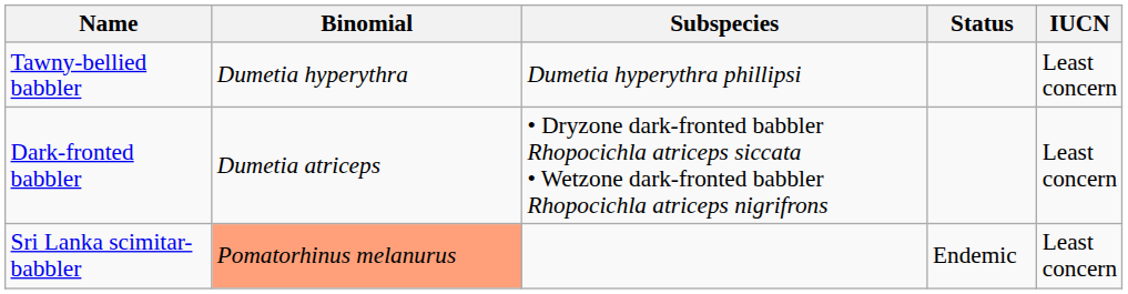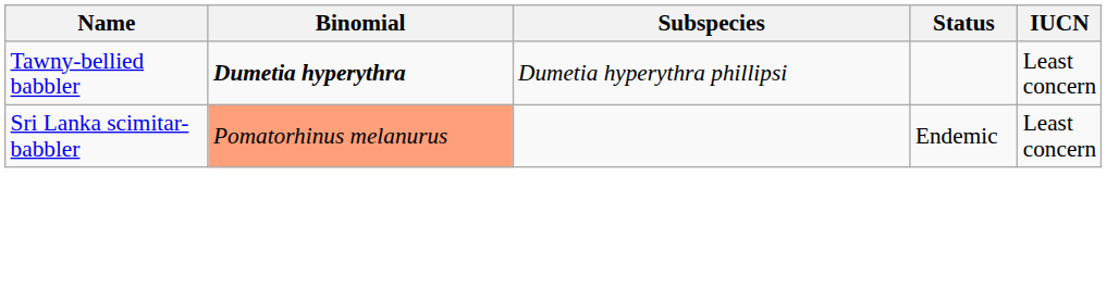Tawny-bellied babbler | Binomial: normal -> bold
- row: Dark-fronted babbler | Dumetia atriceps | • Dryzone dark-fronted babbler Rhopocichla atriceps siccata • Wetzone dark-fronted babbler Rhopocichla atriceps nigrifrons | Least concern
